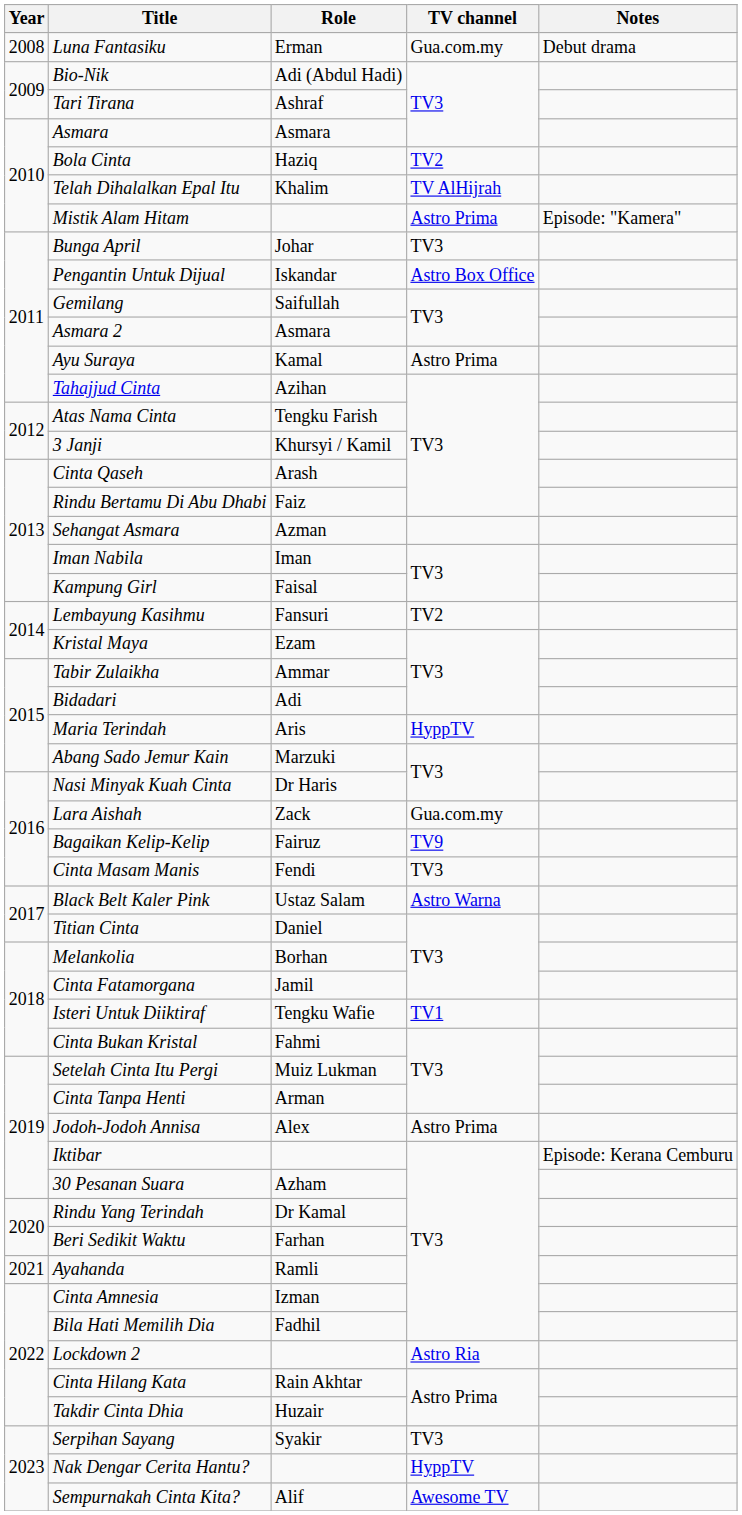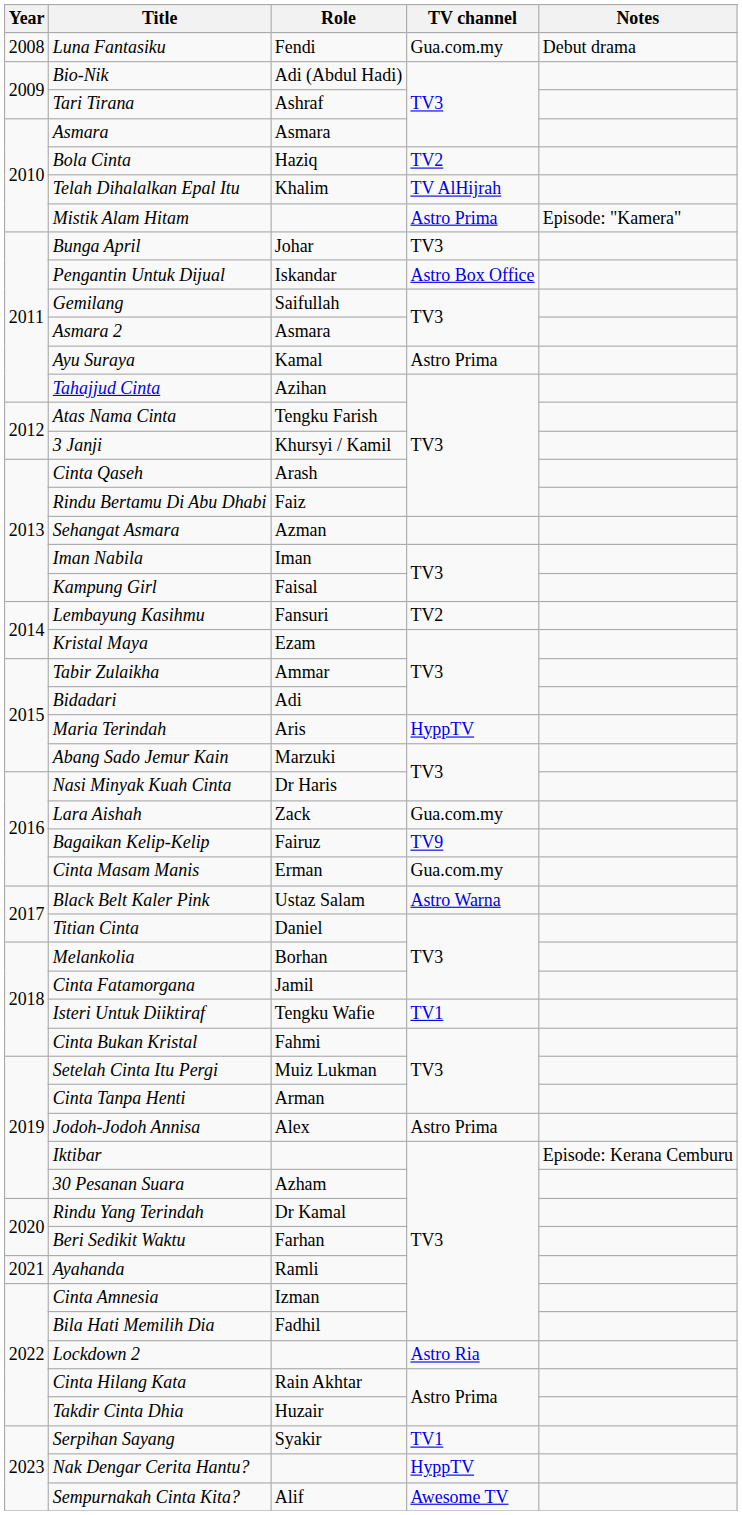Luna Fantasiku | Role: Erman -> Fendi
Cinta Masam Manis | Role: Fendi -> Erman
Cinta Masam Manis | TV channel: TV3 -> Gua.com.my
Serpihan Sayang | TV channel: TV3 -> TV1
